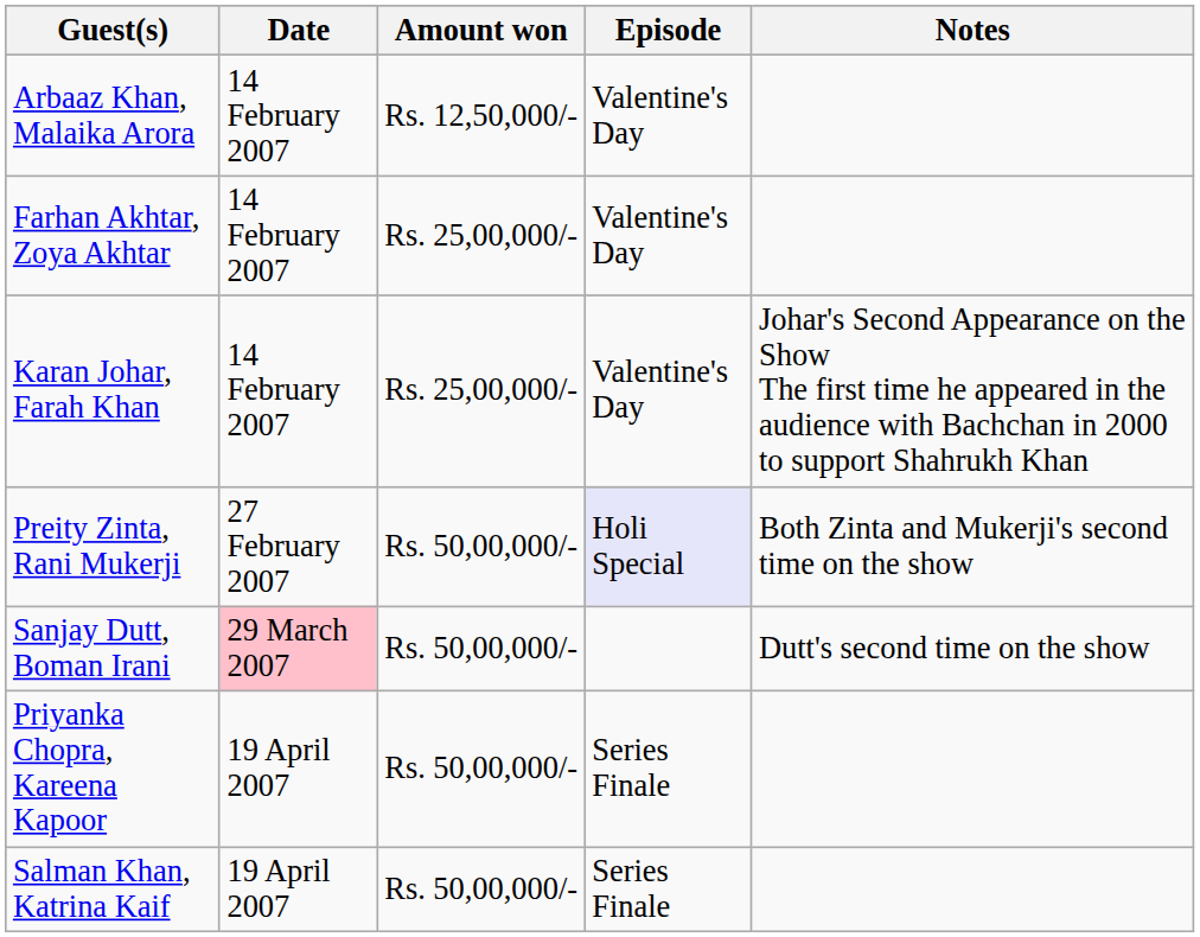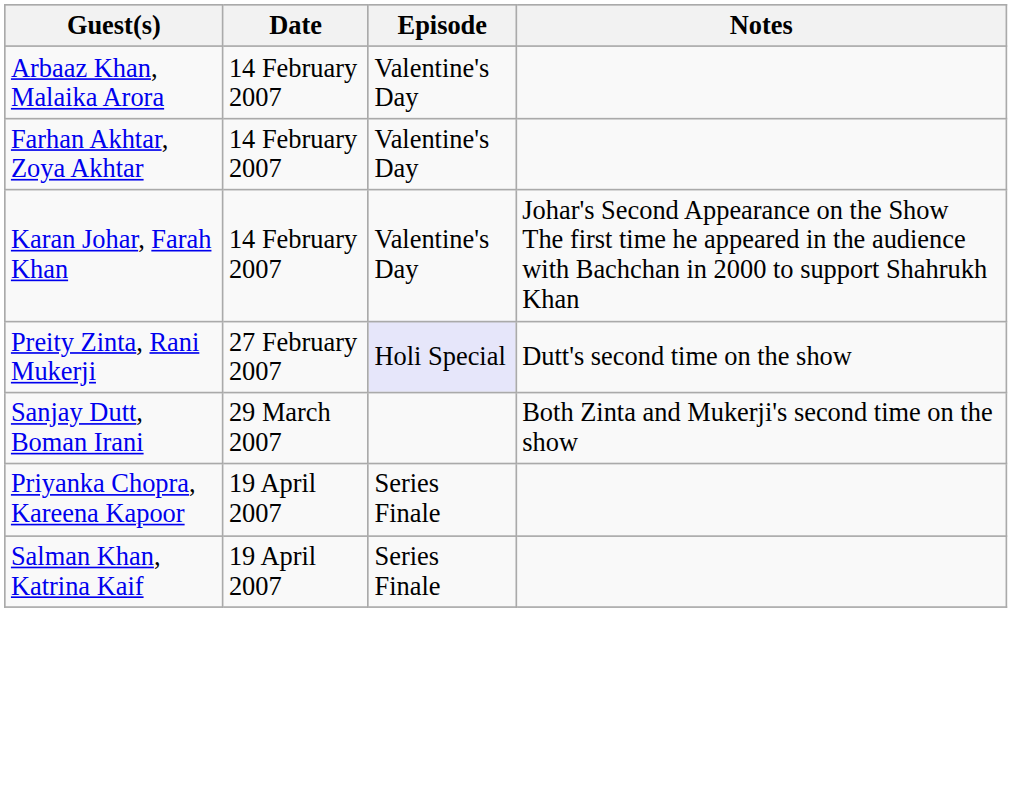- column: Amount won | Rs. 12,50,000/- | Rs. 25,00,000/- | Rs. 25,00,000/- | Rs. 50,00,000/- | Rs. 50,00,000/- | Rs. 50,00,000/- | Rs. 50,00,000/-
Preity Zinta, Rani Mukerji | Notes: Both Zinta and Mukerji's second time on the show -> Dutt's second time on the show
Sanjay Dutt, Boman Irani | Date: pink background -> no background
Sanjay Dutt, Boman Irani | Notes: Dutt's second time on the show -> Both Zinta and Mukerji's second time on the show
